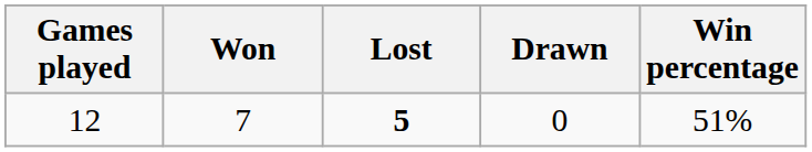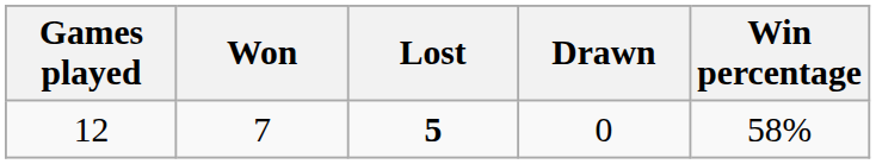12 | Win percentage: 51% -> 58%
